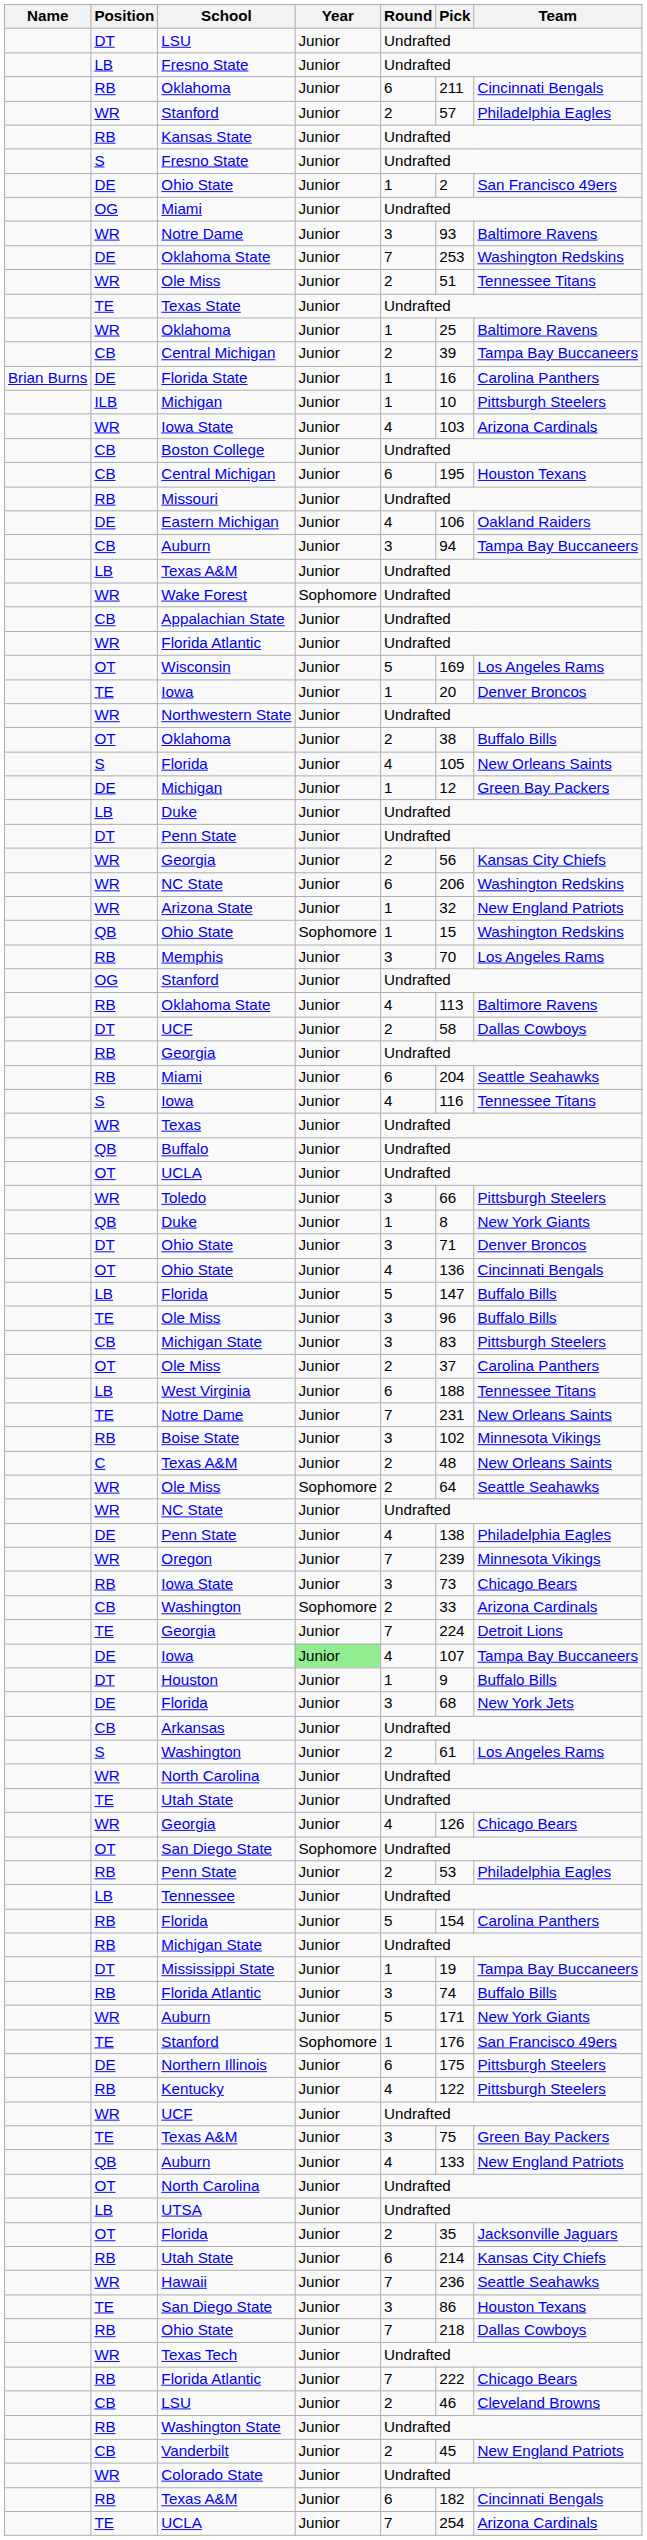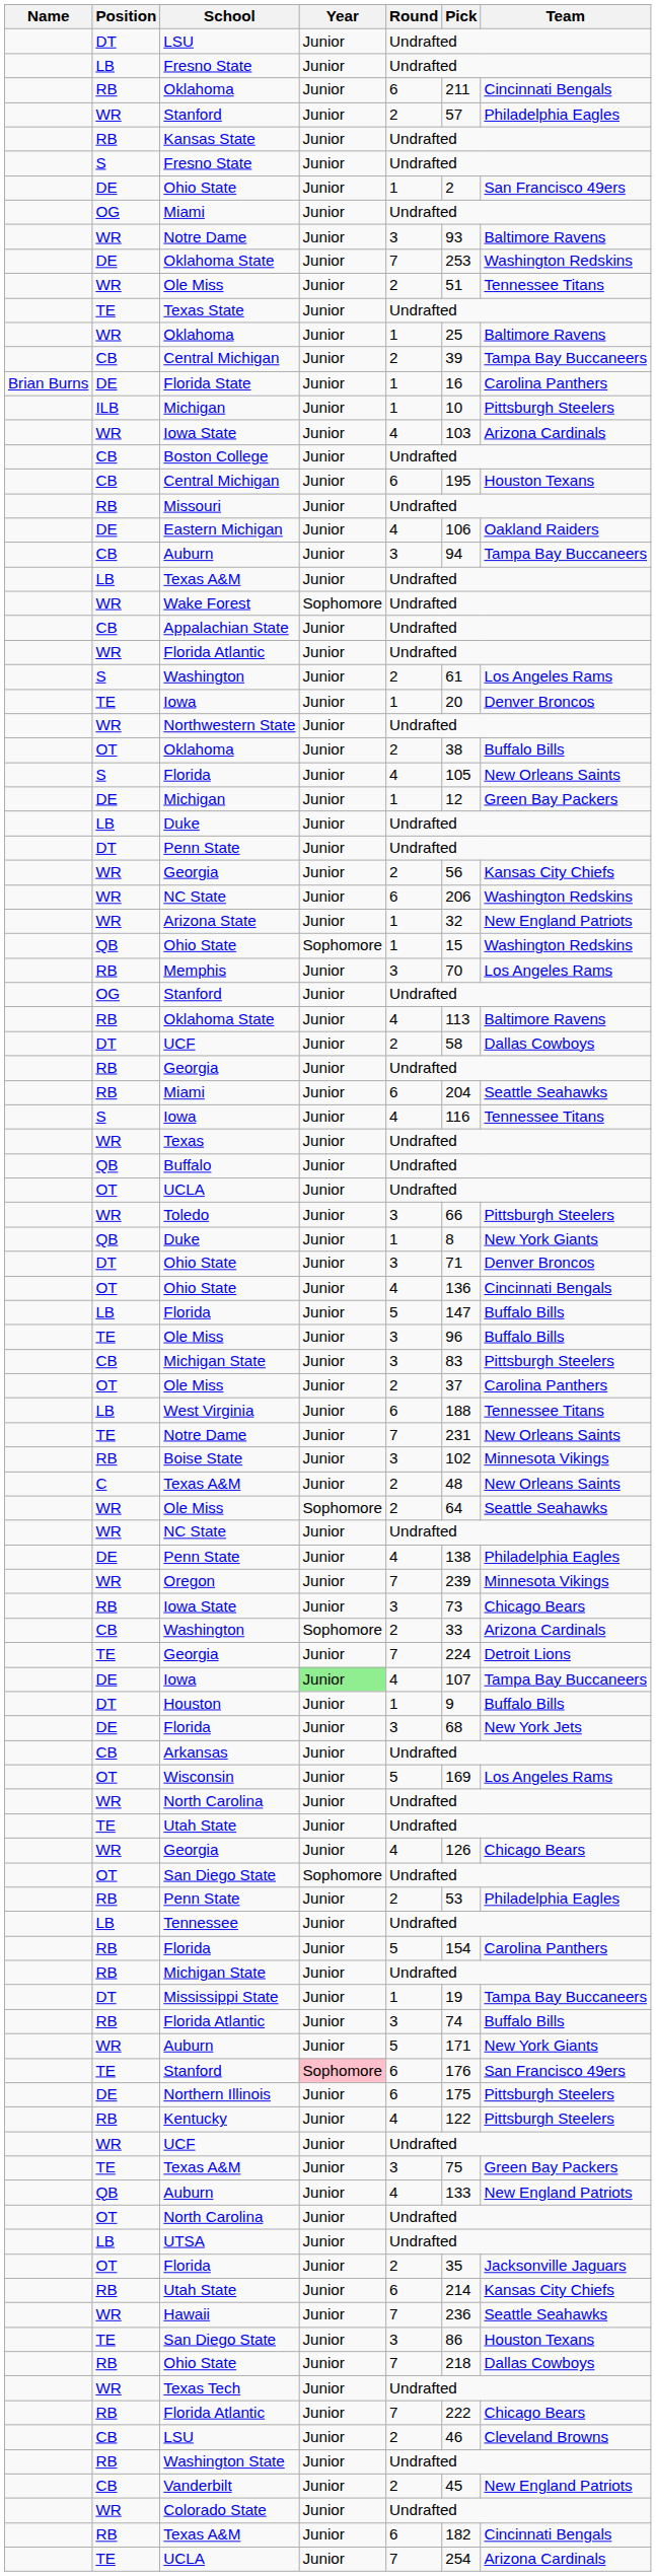rows swapped: Wisconsin <-> S / Washington
TE / Stanford | Year: no background -> pink background
TE / Stanford | Round: 1 -> 6
